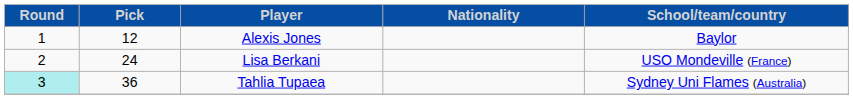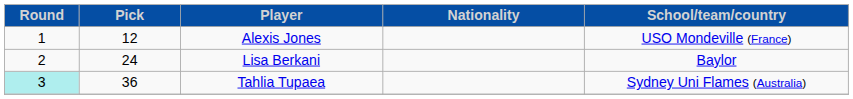Alexis Jones | School/team/country: Baylor -> USO Mondeville (France)
Lisa Berkani | School/team/country: USO Mondeville (France) -> Baylor
